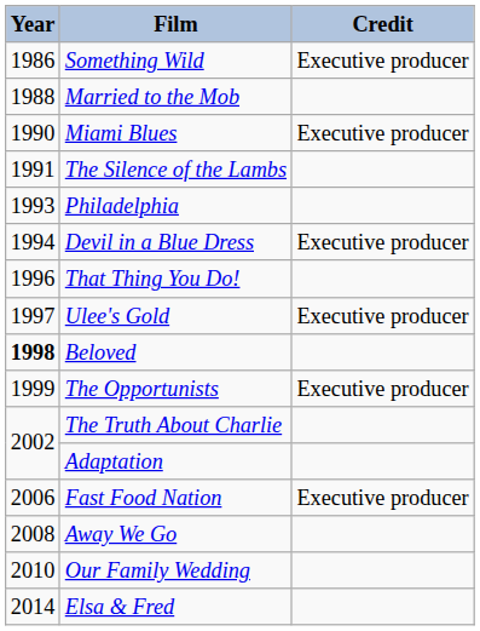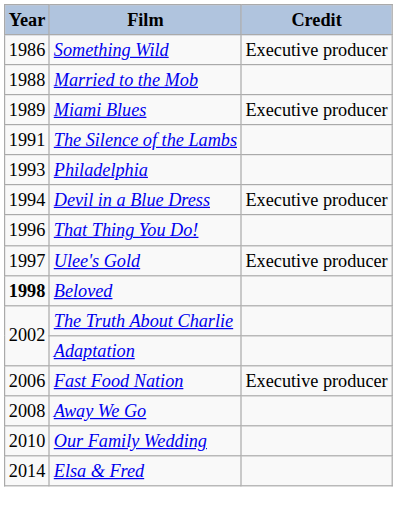Miami Blues | Year: 1990 -> 1989
- row: 1999 | The Opportunists | Executive producer
